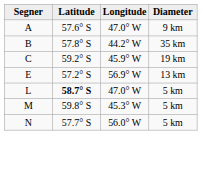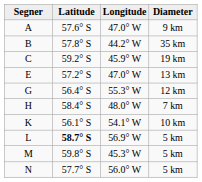E | Longitude: 56.9° W -> 47.0° W
+ row: G | 56.4° S | 55.3° W | 12 km
+ row: H | 58.4° S | 48.0° W | 7 km
+ row: K | 56.1° S | 54.1° W | 10 km
L | Longitude: 47.0° W -> 56.9° W
